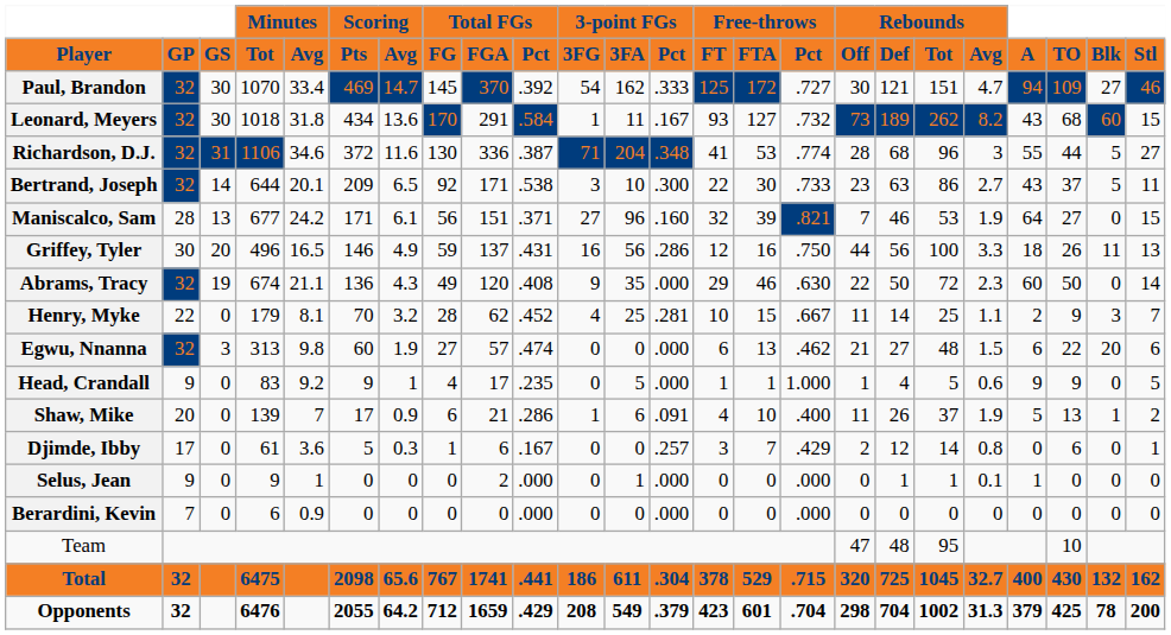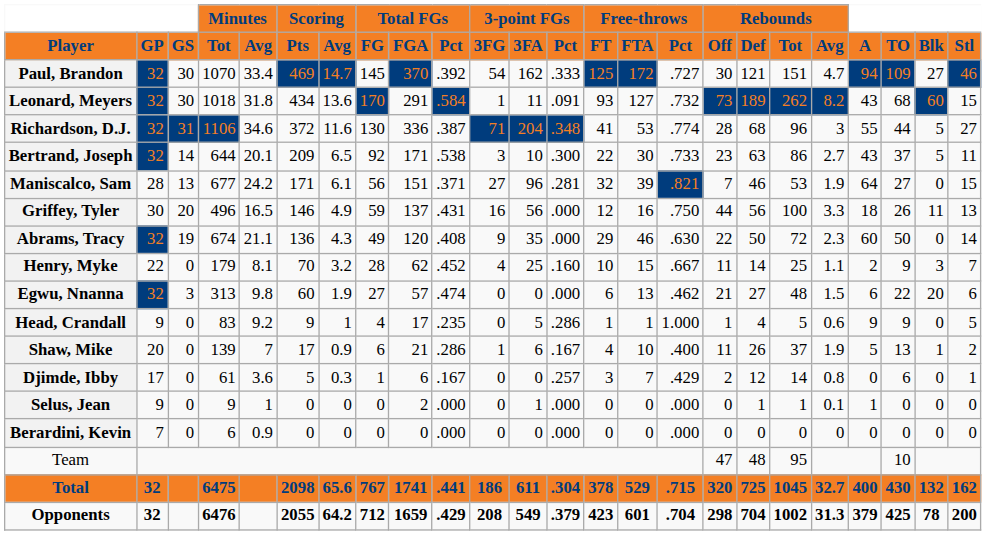Leonard, Meyers | 3-point FGs / Pct: .167 -> .091
Maniscalco, Sam | 3-point FGs / Pct: .160 -> .281
Griffey, Tyler | 3-point FGs / Pct: .286 -> .000
Henry, Myke | 3-point FGs / Pct: .281 -> .160
Head, Crandall | 3-point FGs / Pct: .000 -> .286
Shaw, Mike | 3-point FGs / Pct: .091 -> .167
